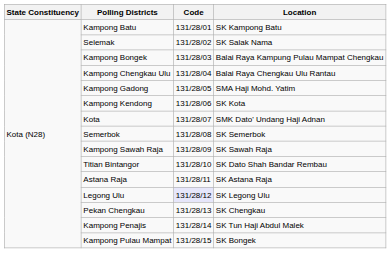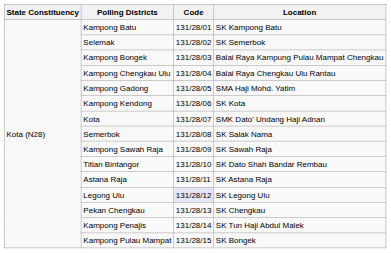Selemak | Location: SK Salak Nama -> SK Semerbok
Semerbok | Location: SK Semerbok -> SK Salak Nama
